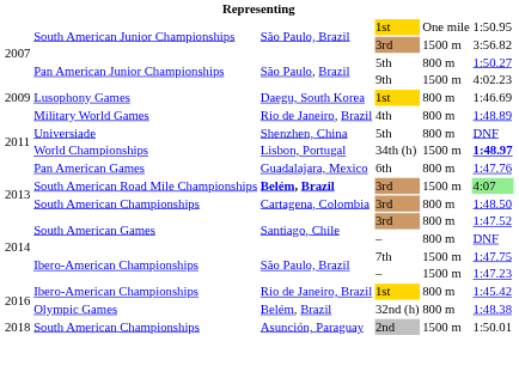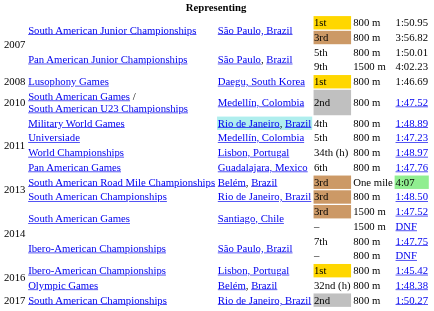South American Junior Championships / 1st | column 5: One mile -> 800 m
South American Junior Championships / 3rd | column 5: 1500 m -> 800 m
Pan American Junior Championships / 5th | column 6: 1:50.27 -> 1:50.01
Lusophony Games | column 1: 2009 -> 2008
+ row: 2010 | South American Games / South American U23 Championships | Medellín, Colombia | 2nd | 800 m | 1:47.52
Military World Games | column 3: no background -> paleturquoise background
Universiade | column 3: Shenzhen, China -> Medellín, Colombia
Universiade | column 6: DNF -> 1:47.23
World Championships | column 5: 1500 m -> 800 m
World Championships | column 6: bold -> normal
South American Road Mile Championships | column 3: bold -> normal
South American Road Mile Championships | column 5: 1500 m -> One mile
South American Championships / 3rd | column 3: Cartagena, Colombia -> Rio de Janeiro, Brazil
South American Games / 3rd | column 5: 800 m -> 1500 m
South American Games / – | column 5: 800 m -> 1500 m
Ibero-American Championships / 7th | column 5: 1500 m -> 800 m
Ibero-American Championships / – | column 5: 1500 m -> 800 m
Ibero-American Championships / – | column 6: 1:47.23 -> DNF
Ibero-American Championships / 1st | column 3: Rio de Janeiro, Brazil -> Lisbon, Portugal
South American Championships / 2nd | column 1: 2018 -> 2017
South American Championships / 2nd | column 3: Asunción, Paraguay -> Rio de Janeiro, Brazil
South American Championships / 2nd | column 5: 1500 m -> 800 m
South American Championships / 2nd | column 6: 1:50.01 -> 1:50.27
